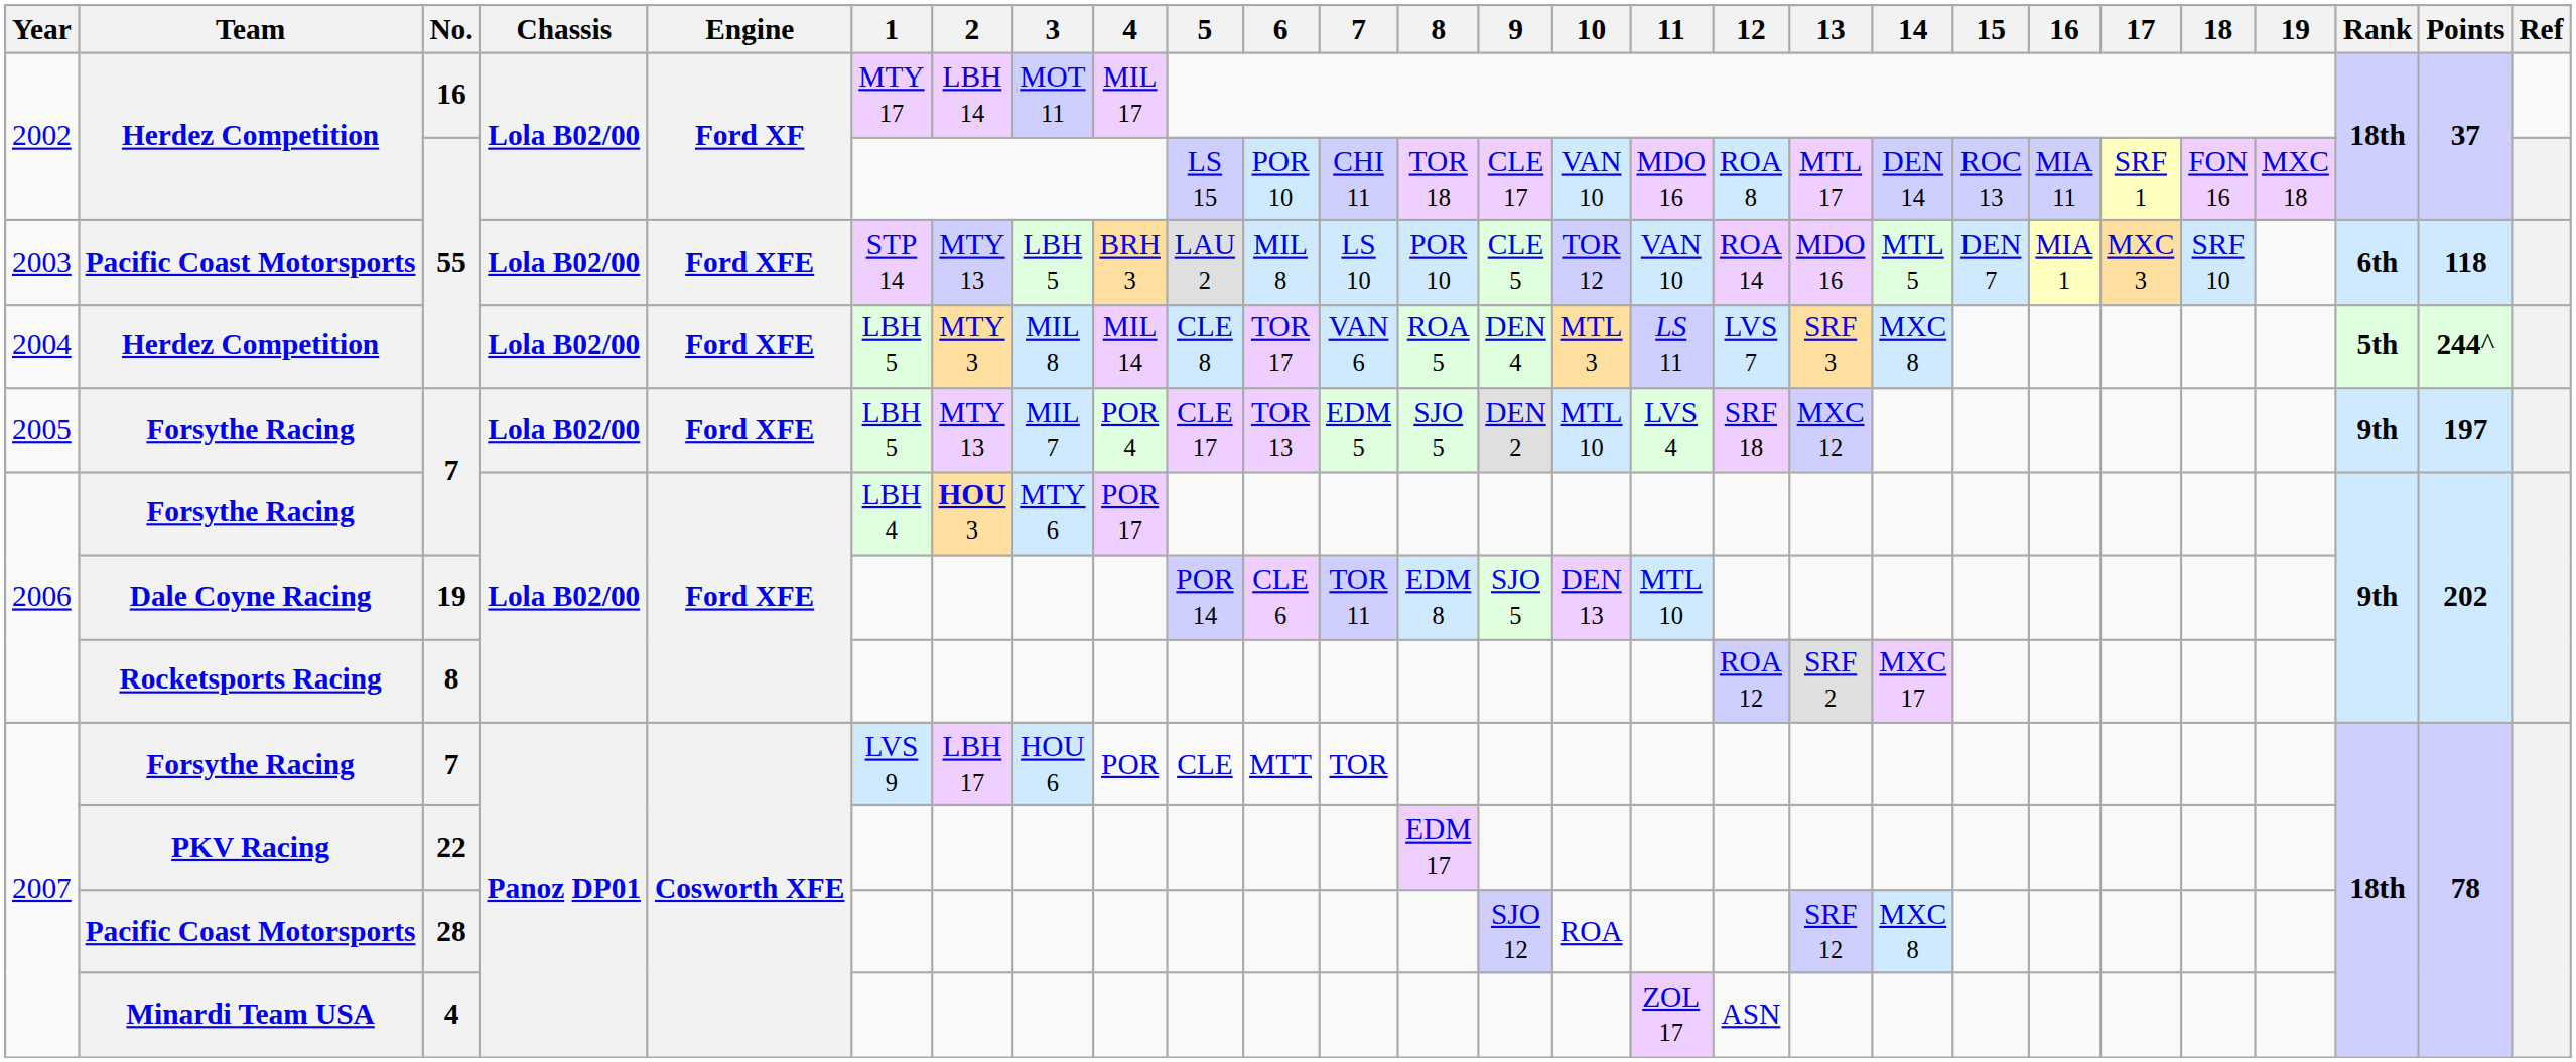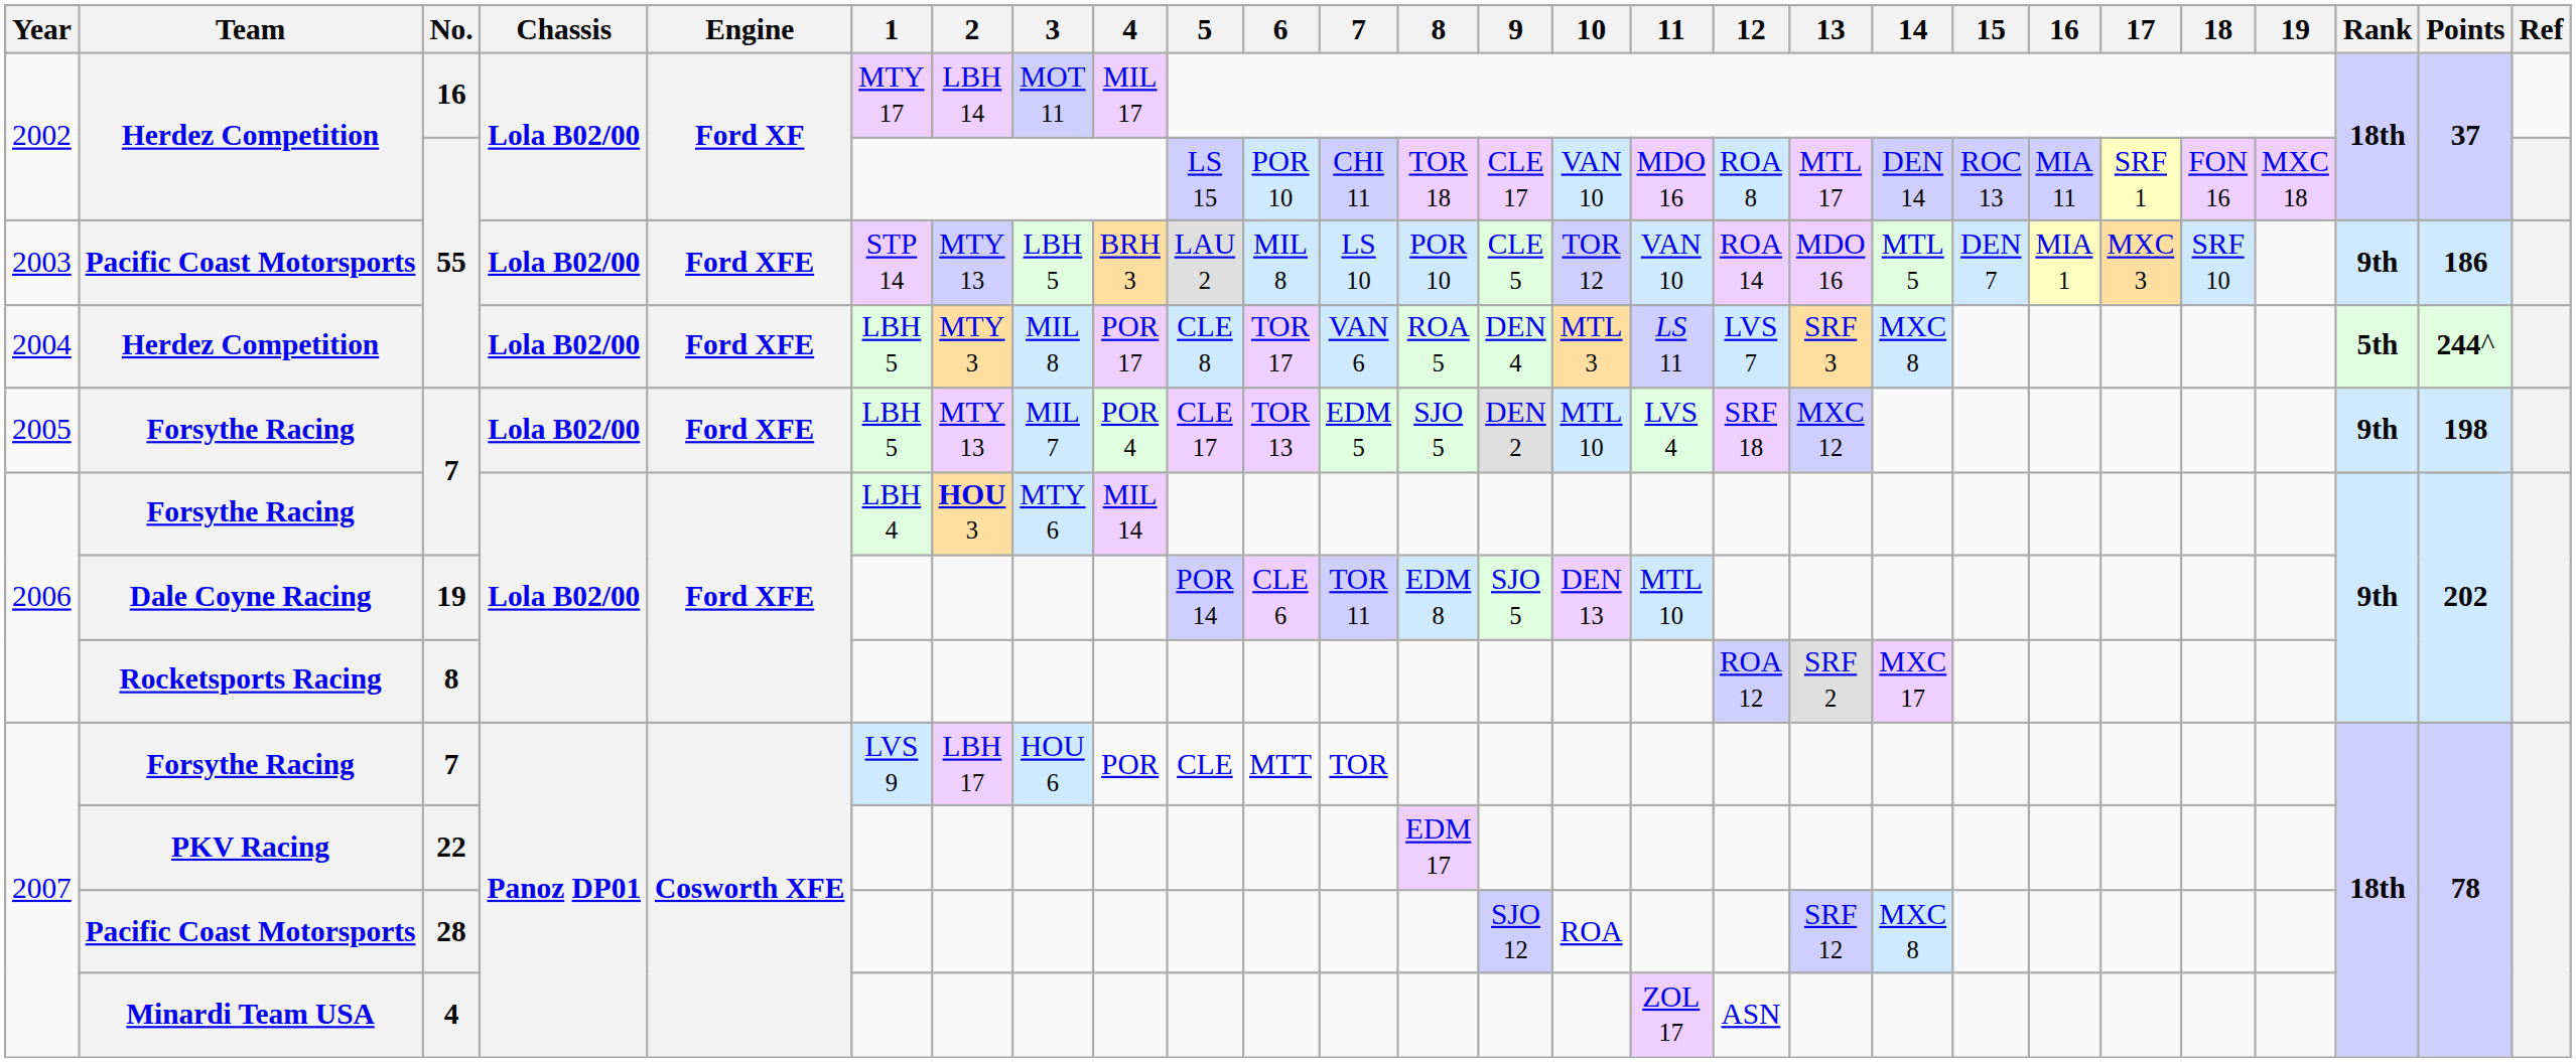2003 / 55 | Rank: 6th -> 9th
2003 / 55 | Points: 118 -> 186
2004 / 55 | 4: MIL 14 -> POR 17
2005 / 7 | Points: 197 -> 198
2006 / 7 | 4: POR 17 -> MIL 14
